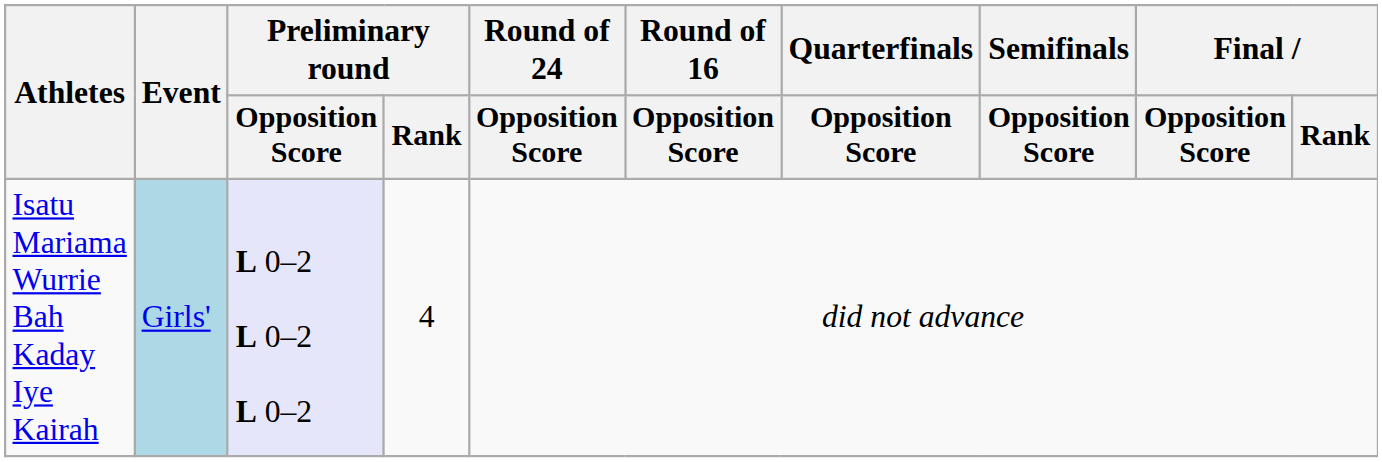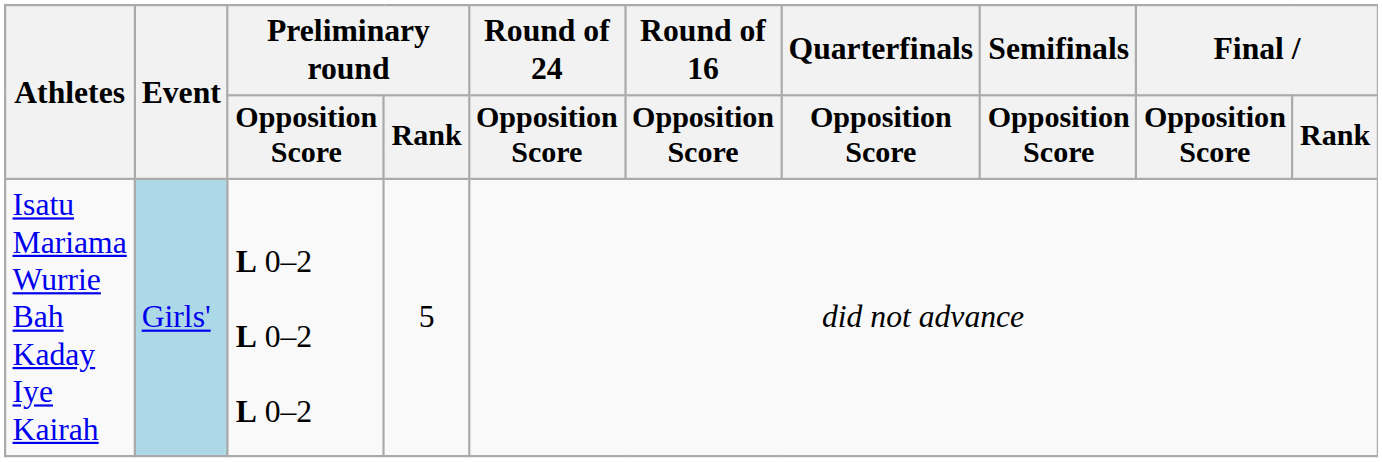Isatu Mariama Wurrie Bah Kaday Iye Kairah | Preliminary round / Opposition Score: lavender background -> no background
Isatu Mariama Wurrie Bah Kaday Iye Kairah | Preliminary round / Rank: 4 -> 5
